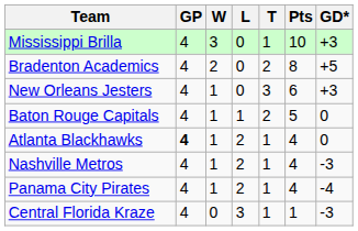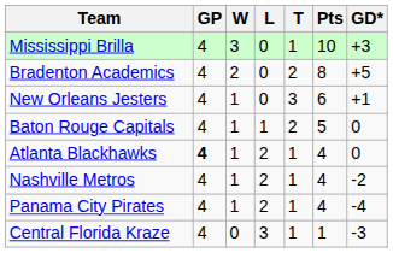New Orleans Jesters | GD*: +3 -> +1
Nashville Metros | GD*: -3 -> -2
